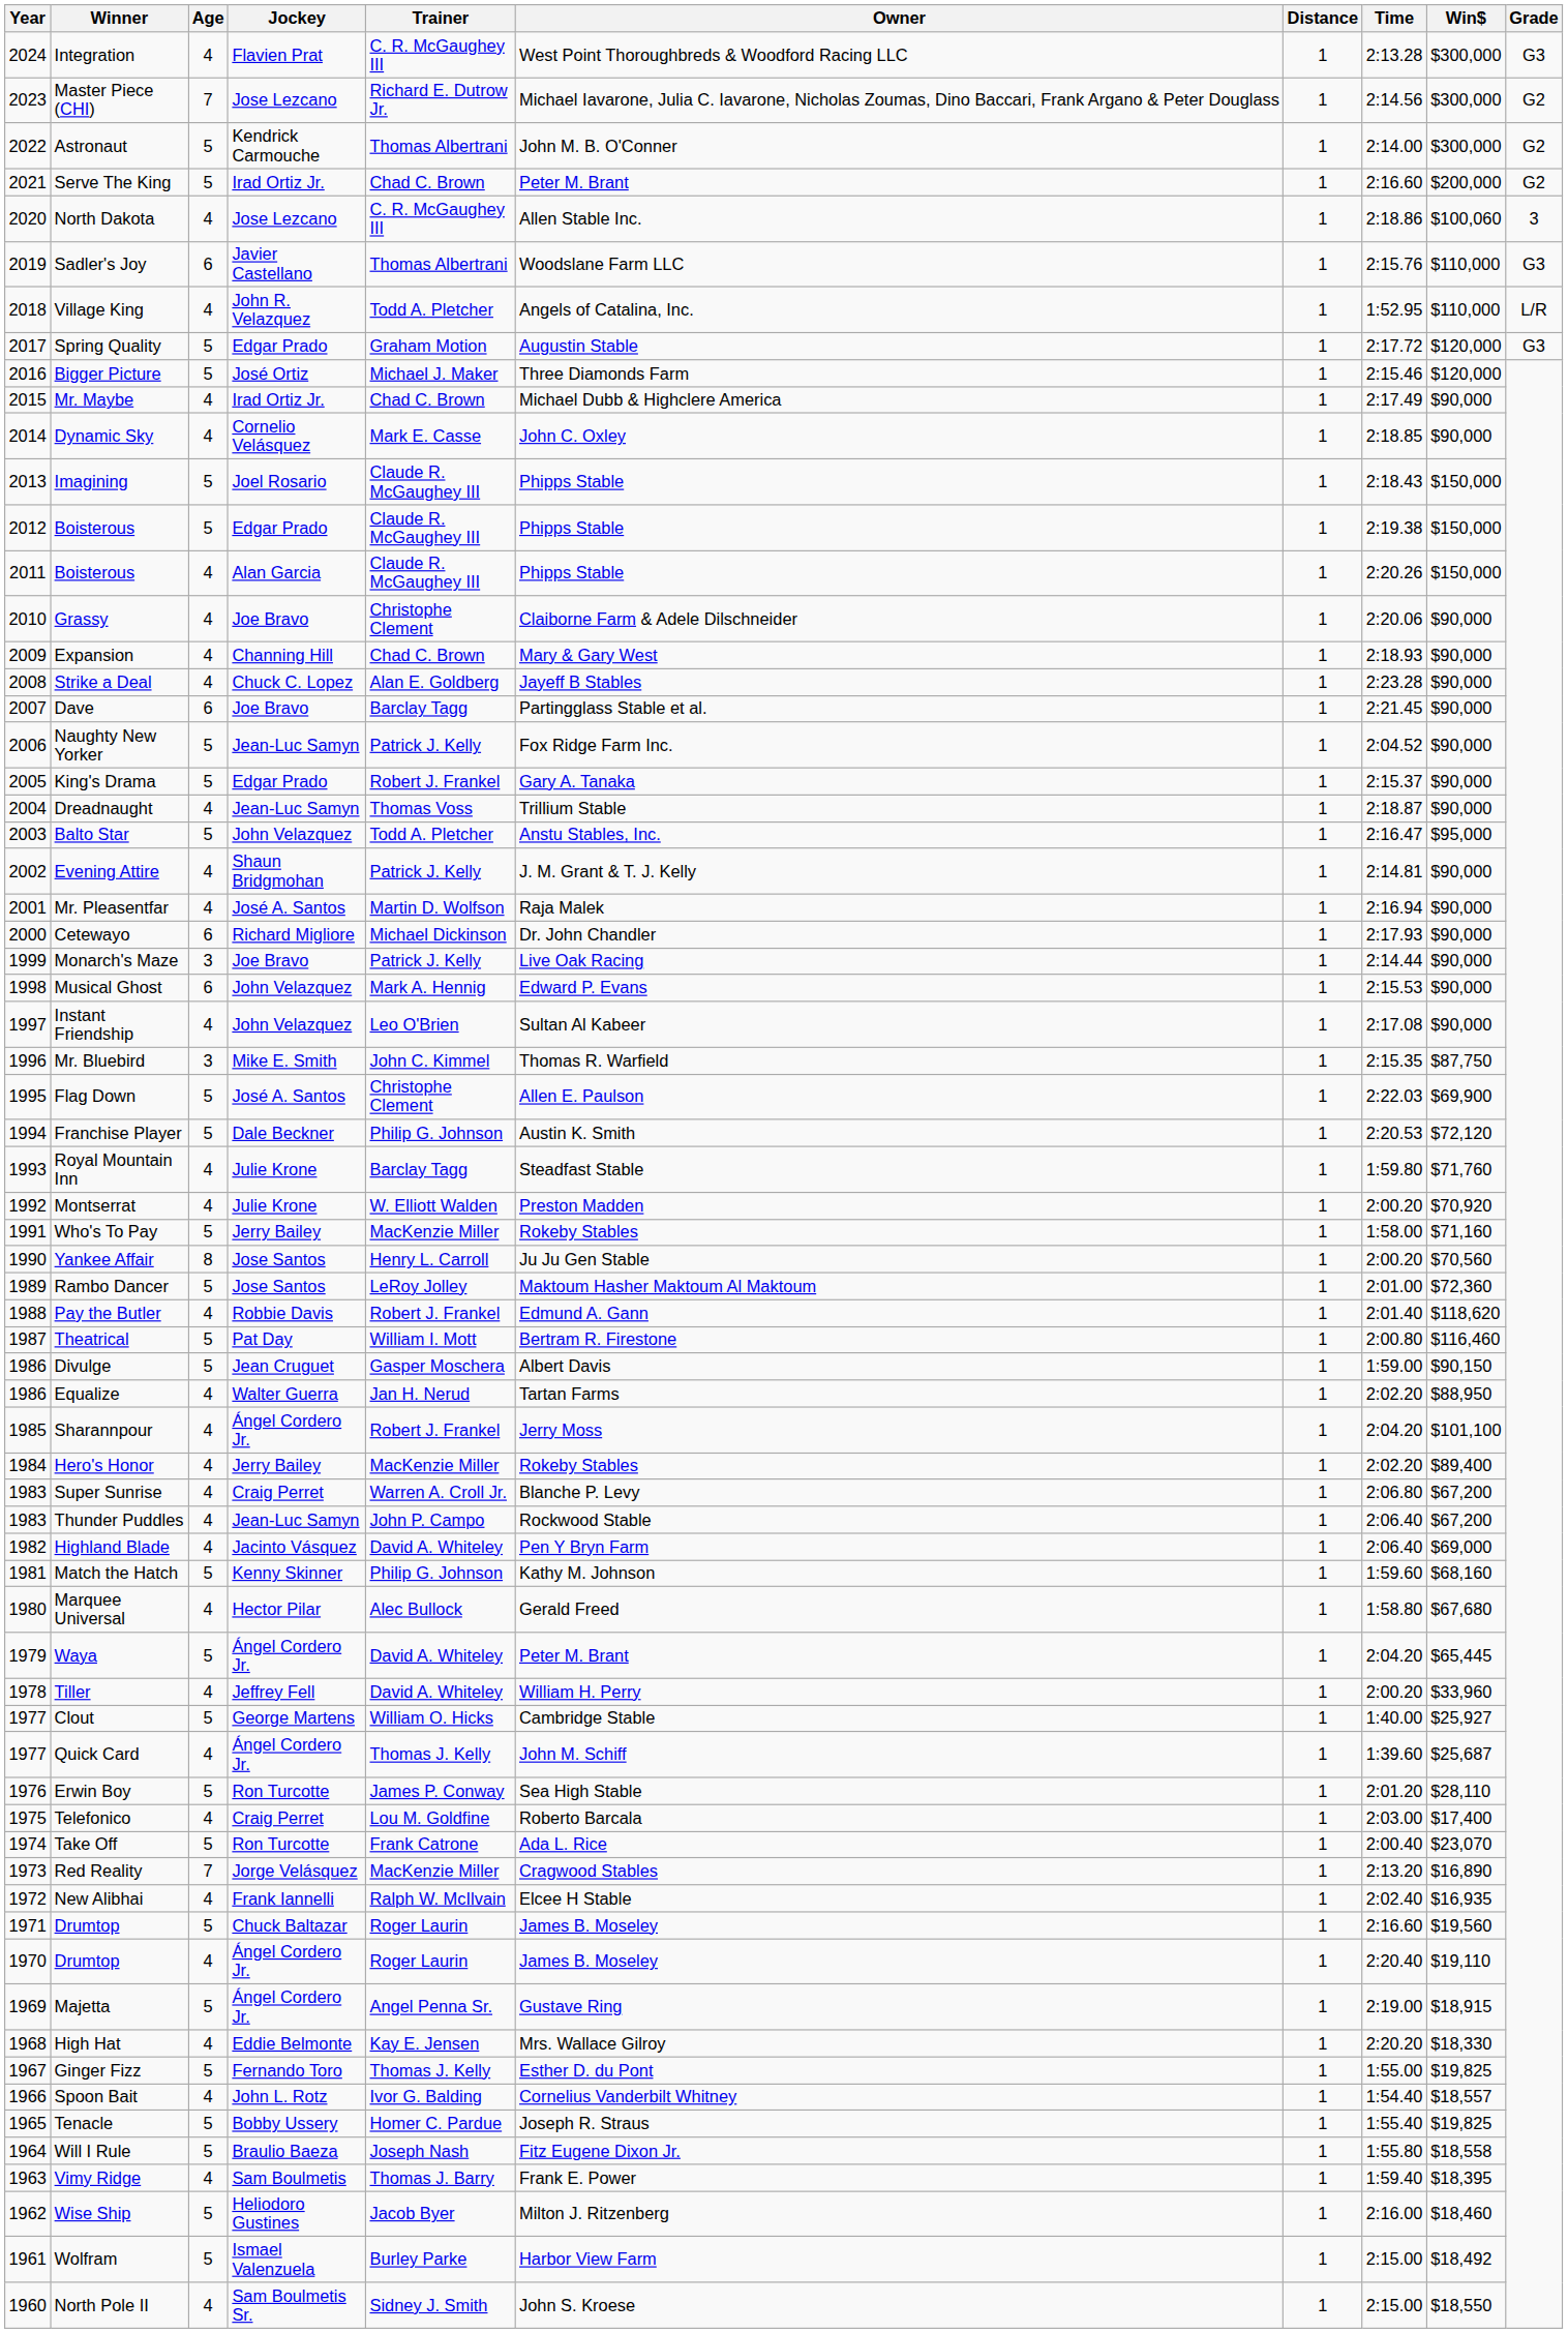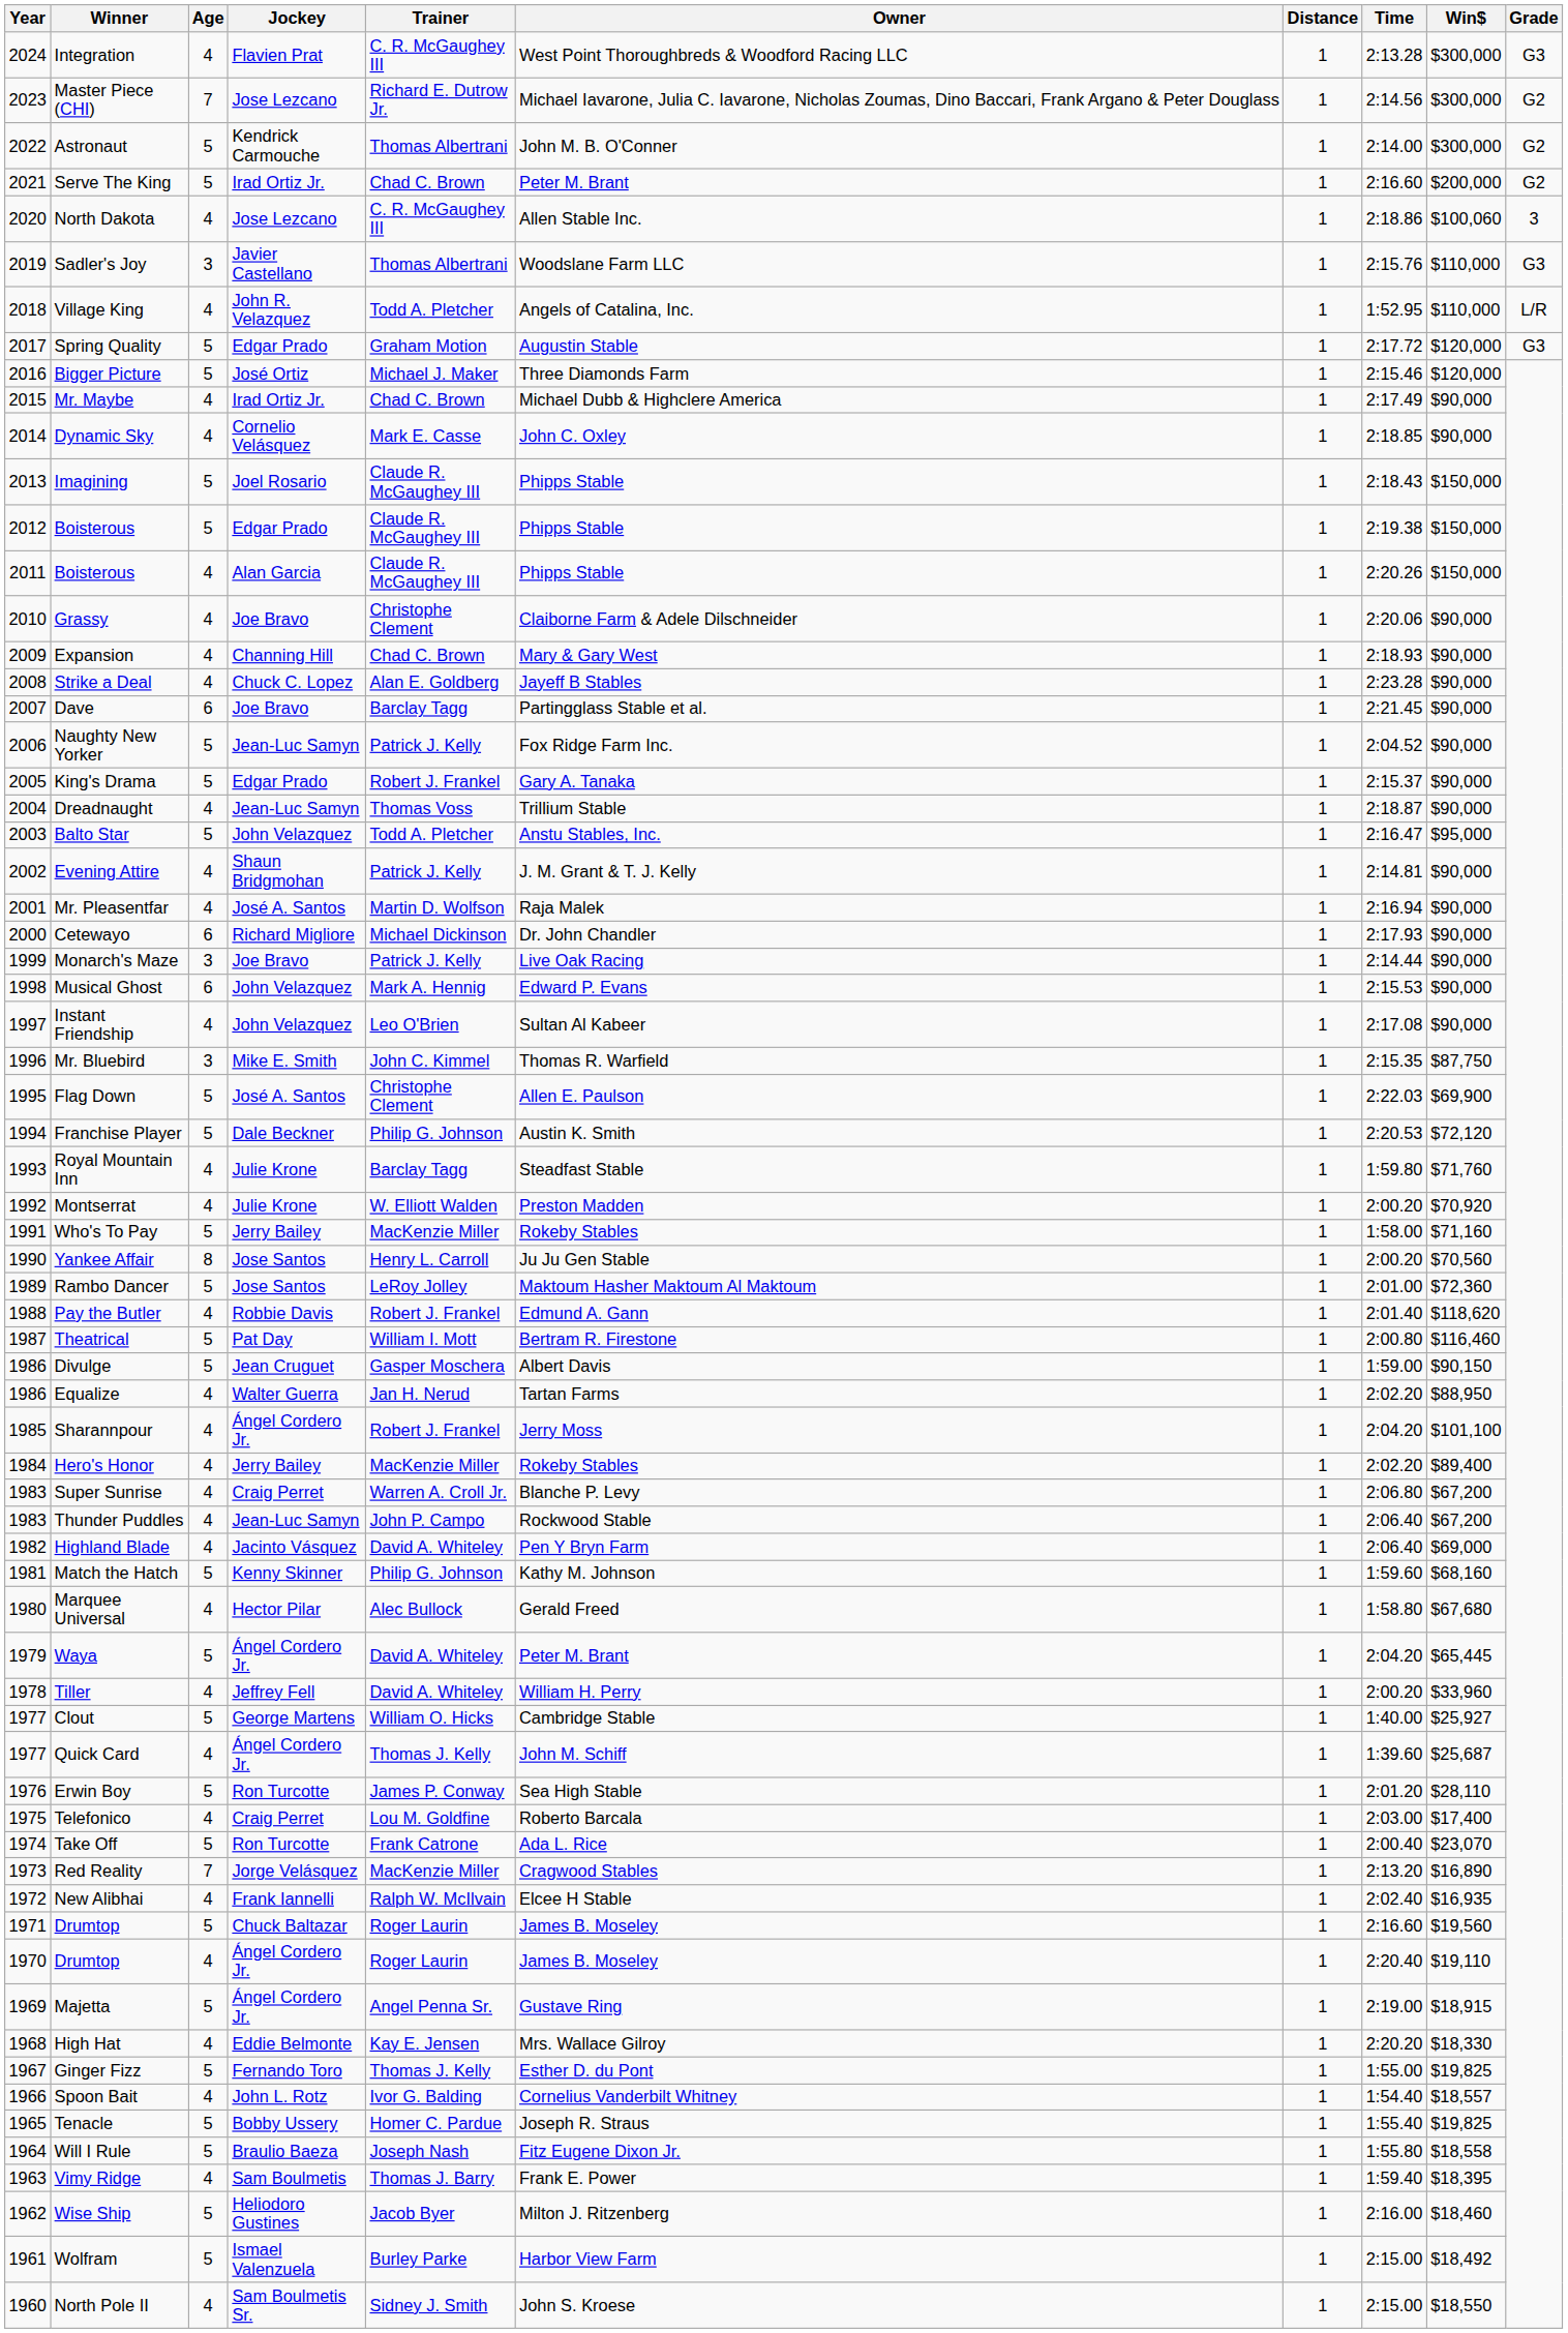Sadler's Joy | Age: 6 -> 3
